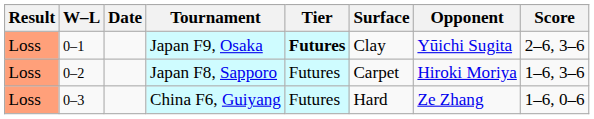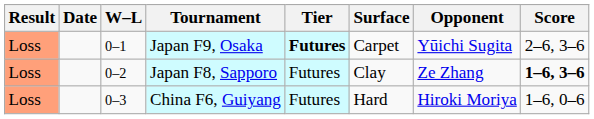columns swapped: W–L <-> Date
Japan F9, Osaka | Surface: Clay -> Carpet
Japan F8, Sapporo | Surface: Carpet -> Clay
Japan F8, Sapporo | Opponent: Hiroki Moriya -> Ze Zhang
Japan F8, Sapporo | Score: normal -> bold
China F6, Guiyang | Opponent: Ze Zhang -> Hiroki Moriya
